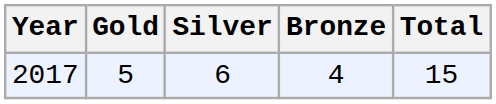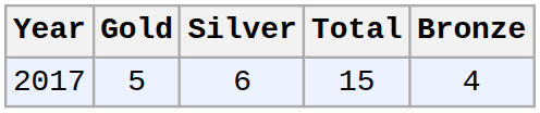columns swapped: Bronze <-> Total
